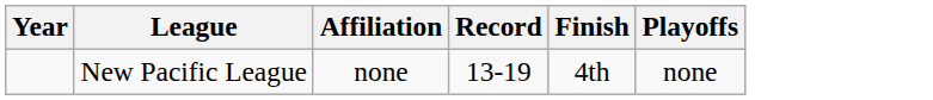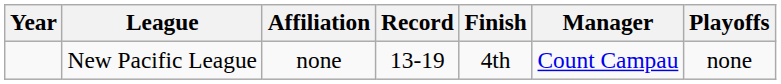+ column: Manager | Count Campau
